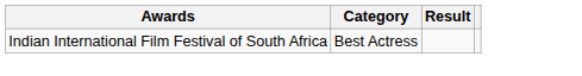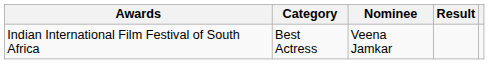+ column: Nominee | Veena Jamkar
